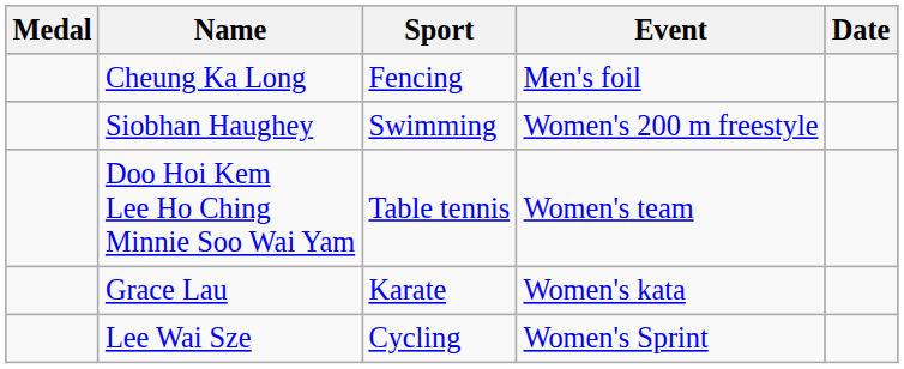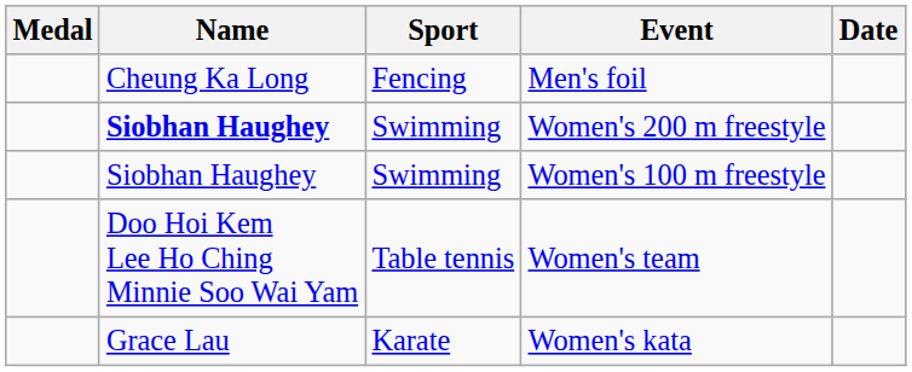Women's 200 m freestyle | Name: normal -> bold
+ row: Siobhan Haughey | Swimming | Women's 100 m freestyle
- row: Lee Wai Sze | Cycling | Women's Sprint
